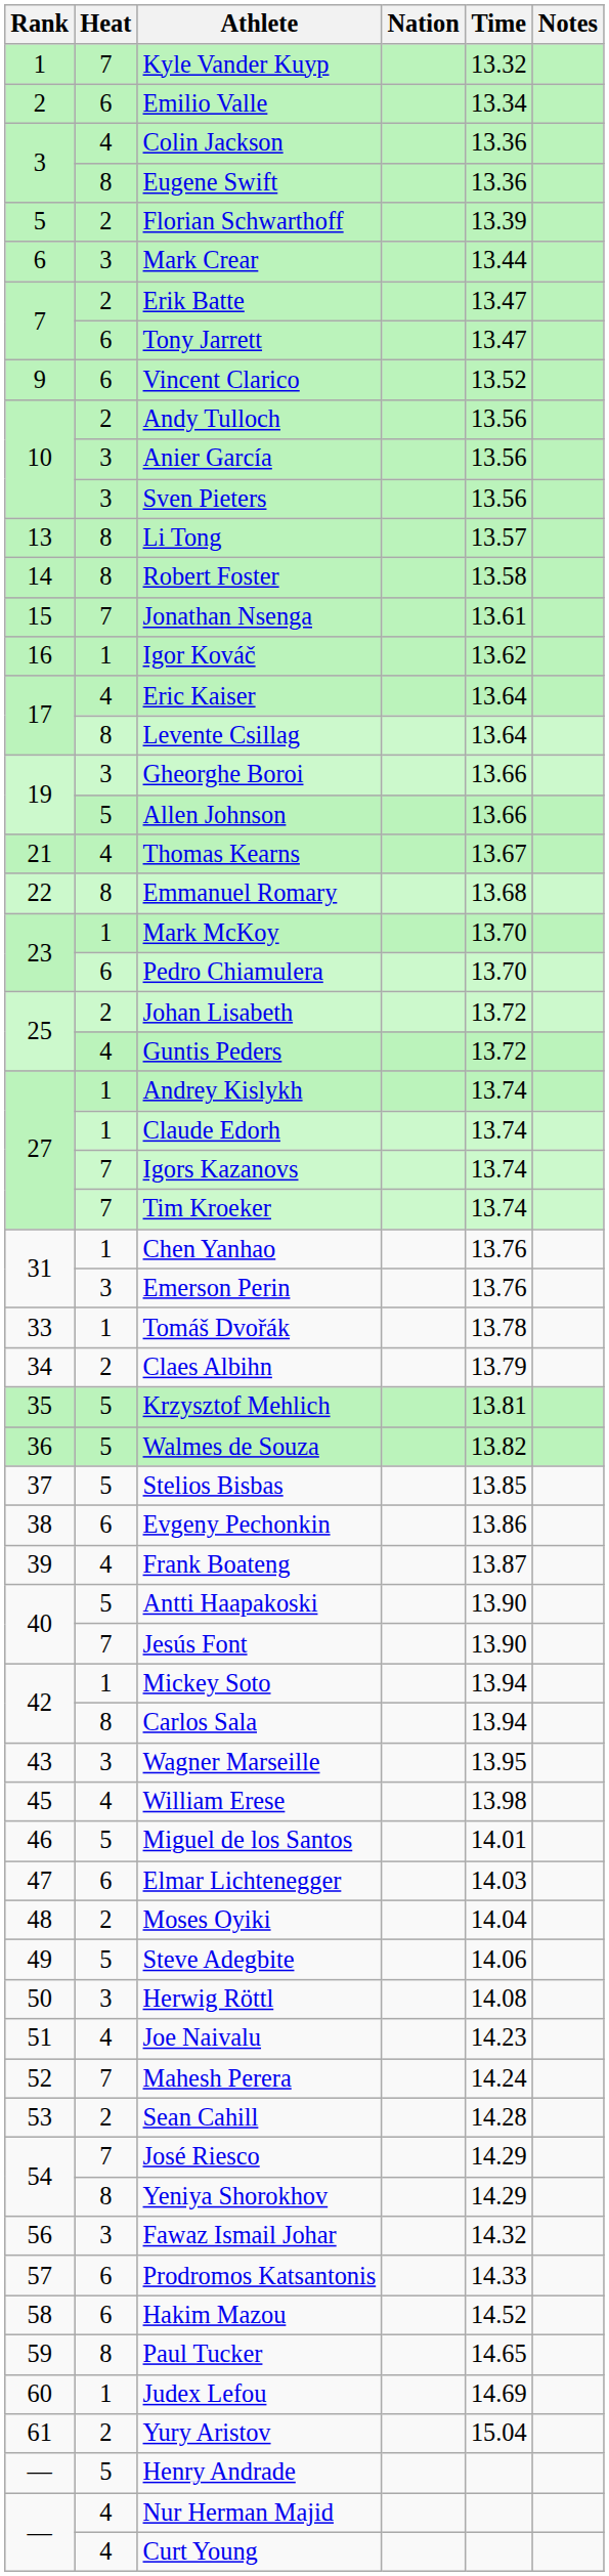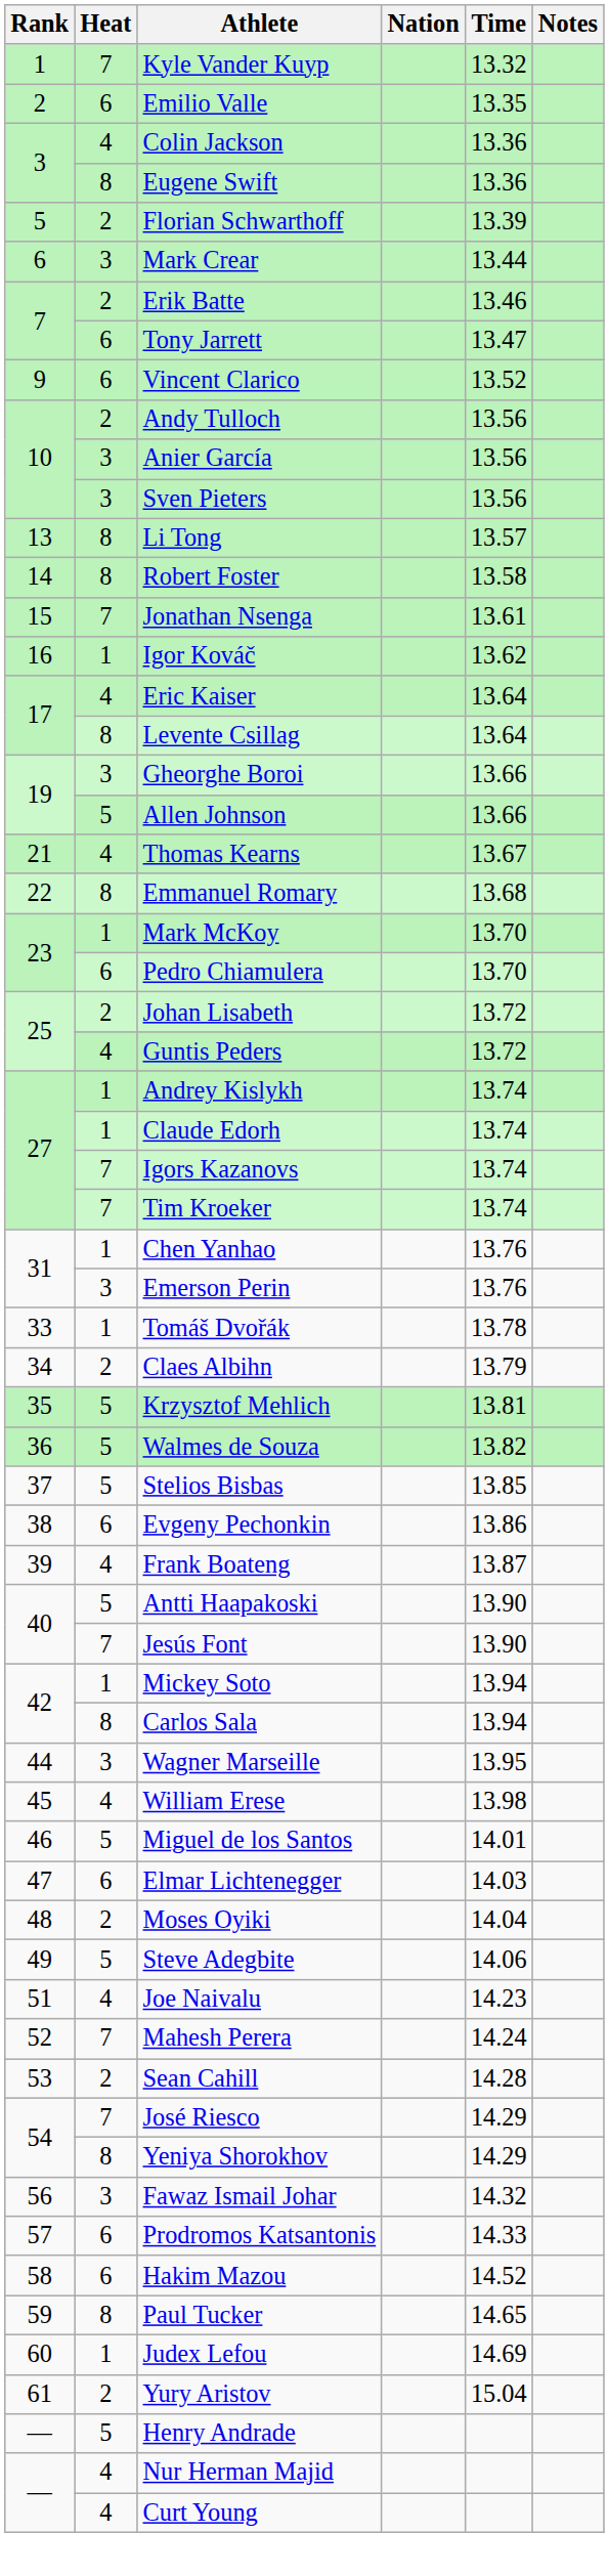Emilio Valle | Time: 13.34 -> 13.35
Erik Batte | Time: 13.47 -> 13.46
Wagner Marseille | Rank: 43 -> 44
- row: 50 | 3 | Herwig Röttl | 14.08
